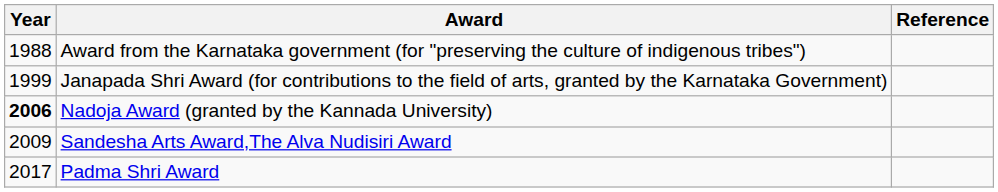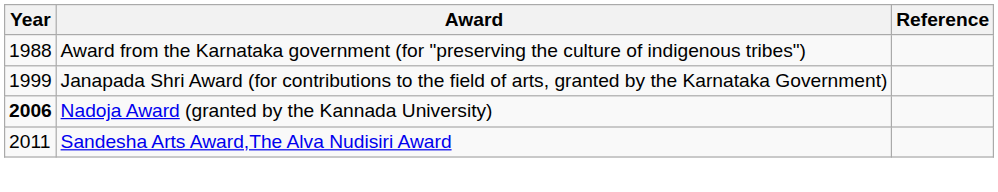Sandesha Arts Award,The Alva Nudisiri Award | Year: 2009 -> 2011
- row: 2017 | Padma Shri Award
